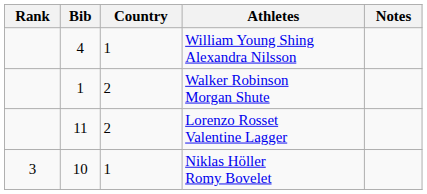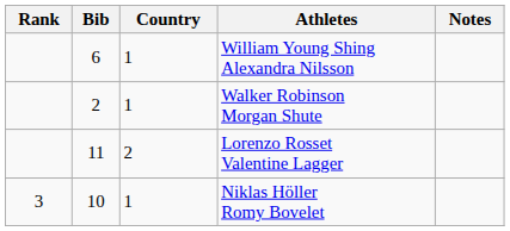William Young Shing Alexandra Nilsson | Bib: 4 -> 6
Walker Robinson Morgan Shute | Bib: 1 -> 2
Walker Robinson Morgan Shute | Country: 2 -> 1
